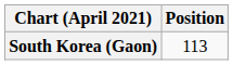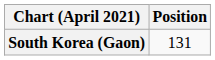South Korea (Gaon) | Position: 113 -> 131
